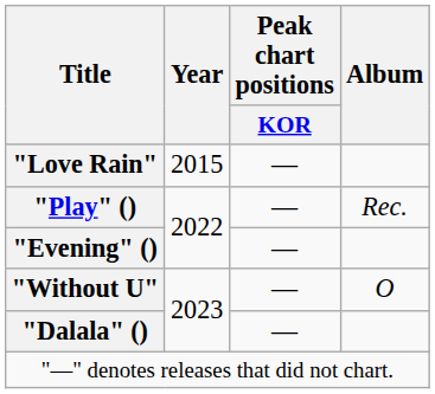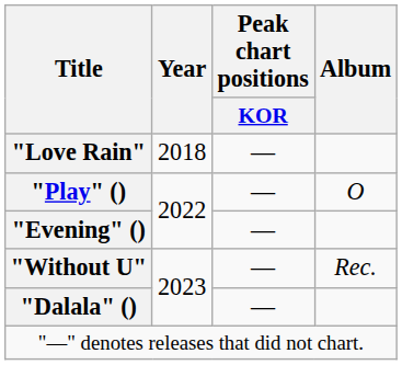"Love Rain" | Year: 2015 -> 2018
"Play" () | Album: Rec. -> O
"Without U" | Album: O -> Rec.
